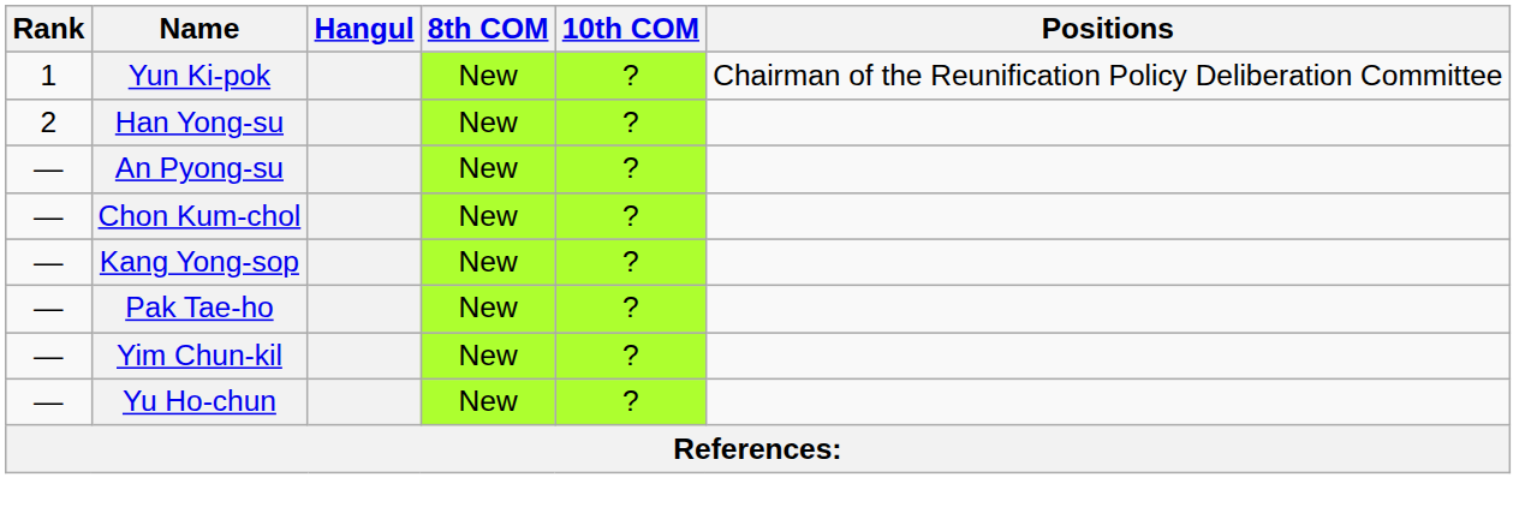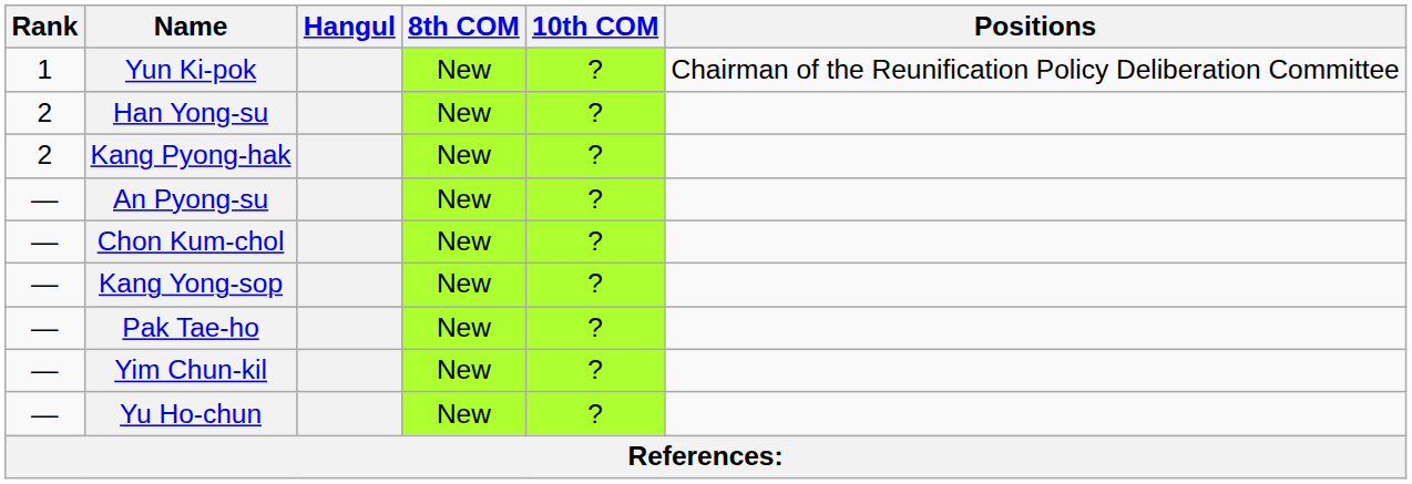+ row: 2 | Kang Pyong-hak | New | ?
